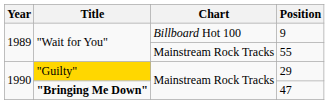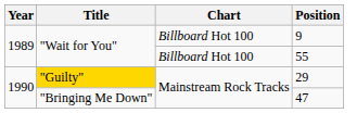55 | Chart: Mainstream Rock Tracks -> Billboard Hot 100
47 | Title: bold -> normal
